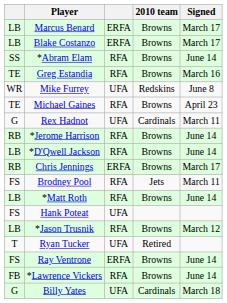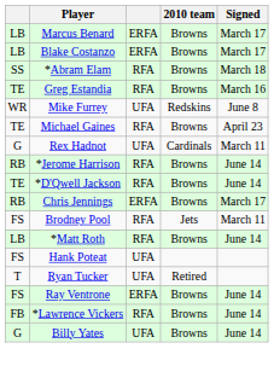*Abram Elam | Signed: June 14 -> March 18
*D'Qwell Jackson | column 1: LB -> TE
- row: LB | *Jason Trusnik | RFA | Browns | March 12
Billy Yates | 2010 team: Cardinals -> Browns
Billy Yates | Signed: March 18 -> June 14
